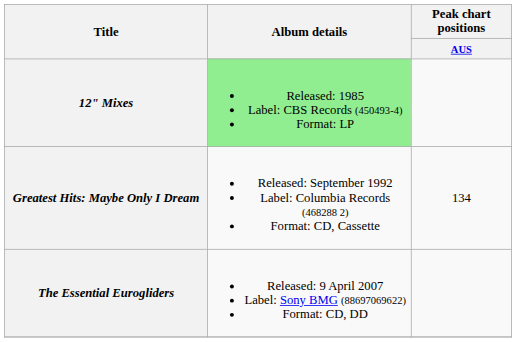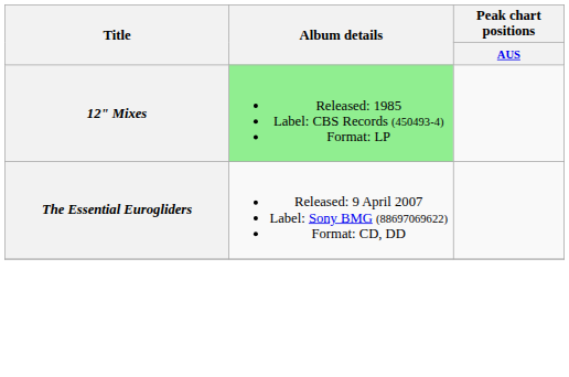- row: Greatest Hits: Maybe Only I Dream | Released: September 1992 Label: Columbia Records (468288 2) Format: CD, Cassette | 134
